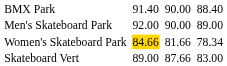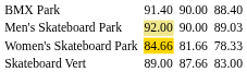Men's Skateboard Park | column 3: no background -> khaki background
Men's Skateboard Park | column 7: 89.00 -> 89.03
Women's Skateboard Park | column 7: 78.34 -> 78.33
